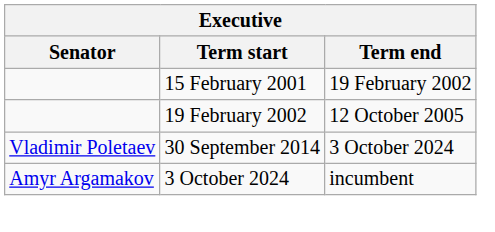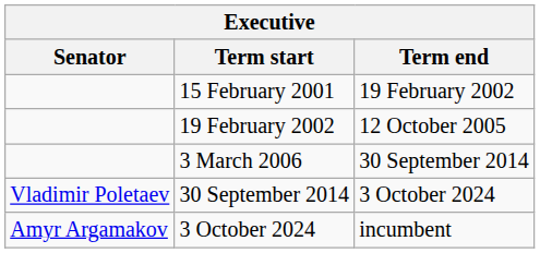+ row: 3 March 2006 | 30 September 2014
